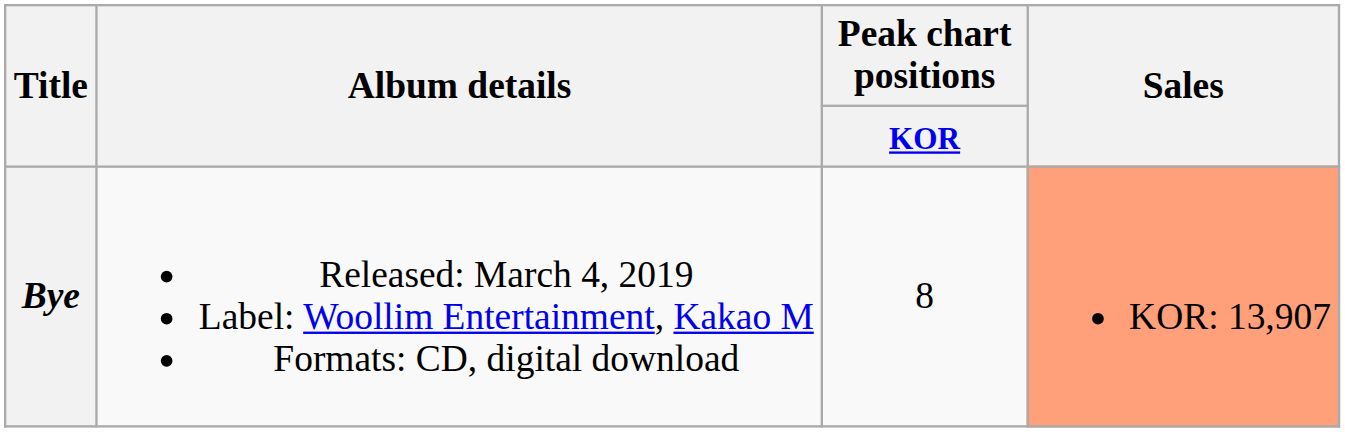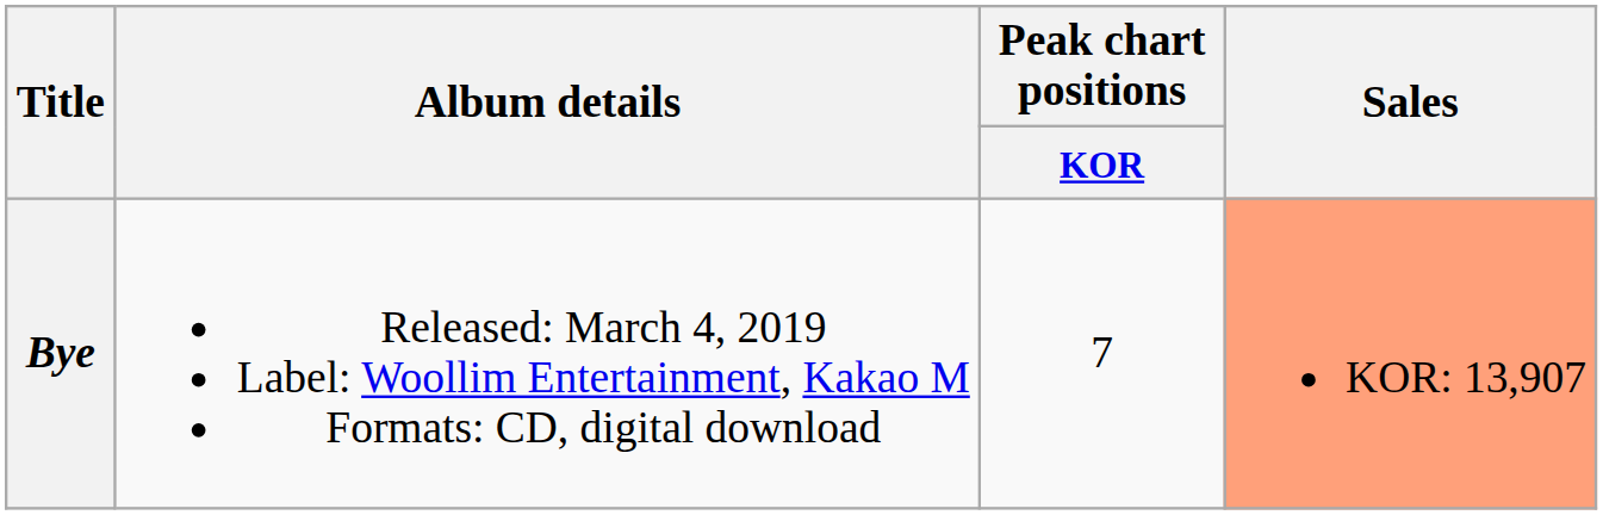Bye | Peak chart positions / KOR: 8 -> 7
